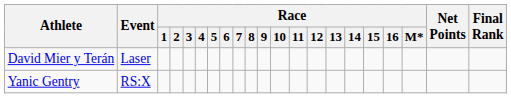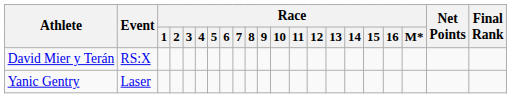David Mier y Terán | Event: Laser -> RS:X
Yanic Gentry | Event: RS:X -> Laser
